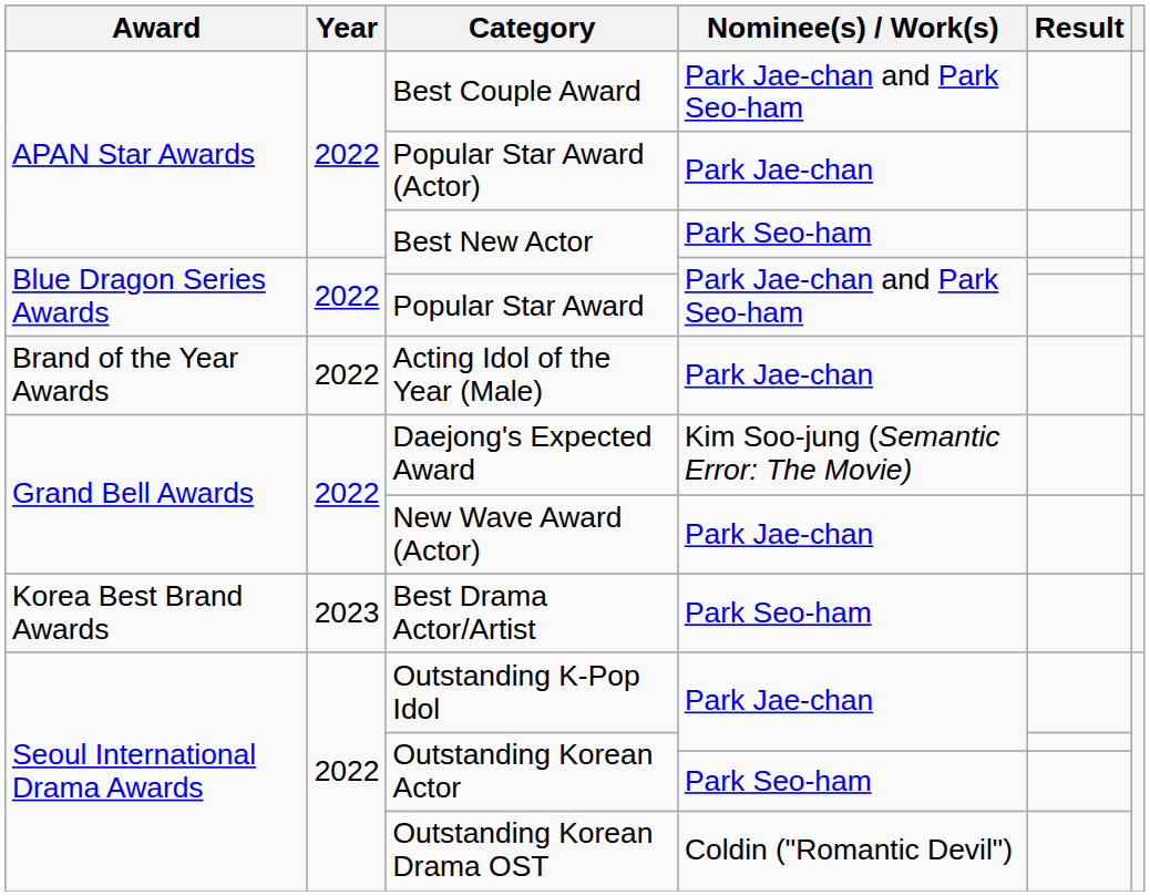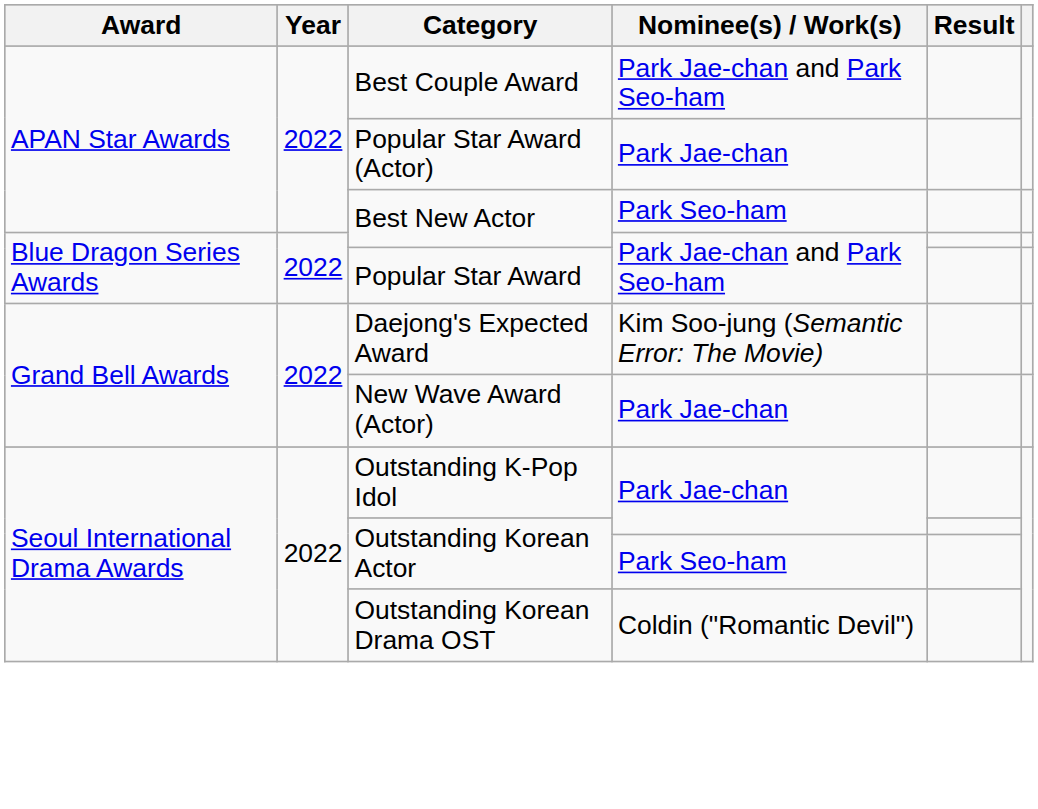- row: Brand of the Year Awards | 2022 | Acting Idol of the Year (Male) | Park Jae-chan
- row: Korea Best Brand Awards | 2023 | Best Drama Actor/Artist | Park Seo-ham
